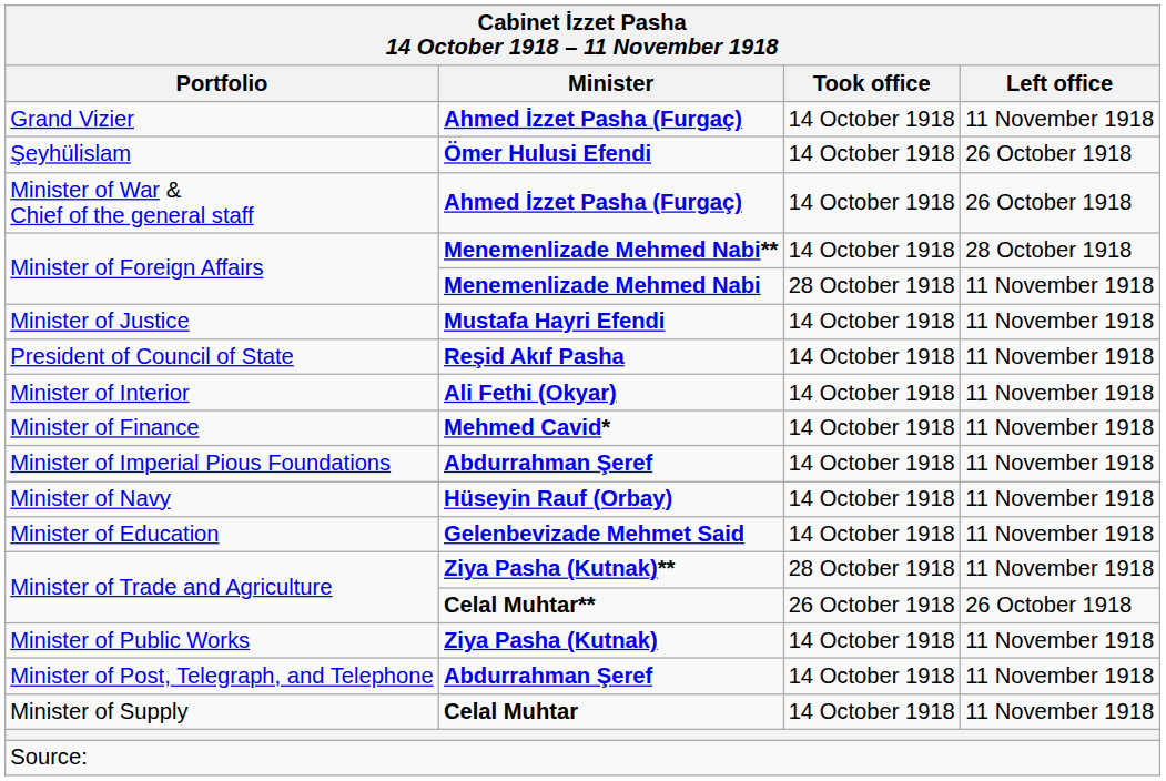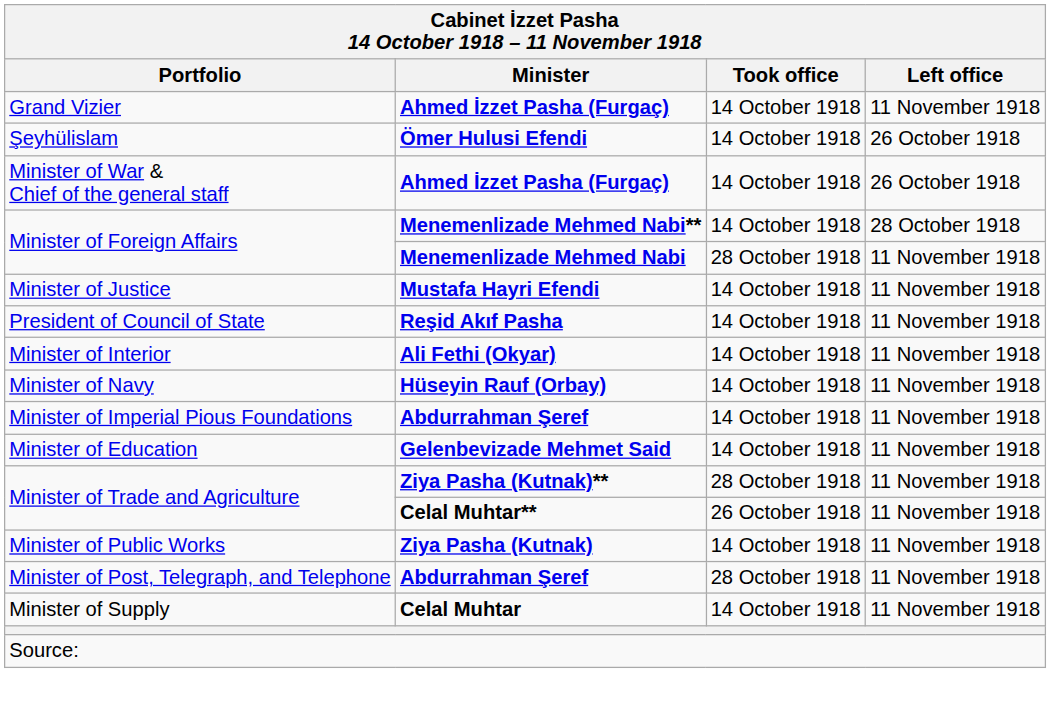- row: Minister of Finance | Mehmed Cavid* | 14 October 1918 | 11 November 1918
rows swapped: Minister of Imperial Pious Foundations <-> Minister of Navy
Minister of Trade and Agriculture / Celal Muhtar** | Left office: 26 October 1918 -> 11 November 1918
Minister of Post, Telegraph, and Telephone | Took office: 14 October 1918 -> 28 October 1918
